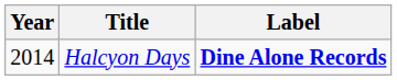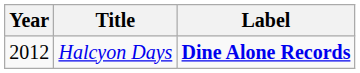Halcyon Days | Year: 2014 -> 2012
